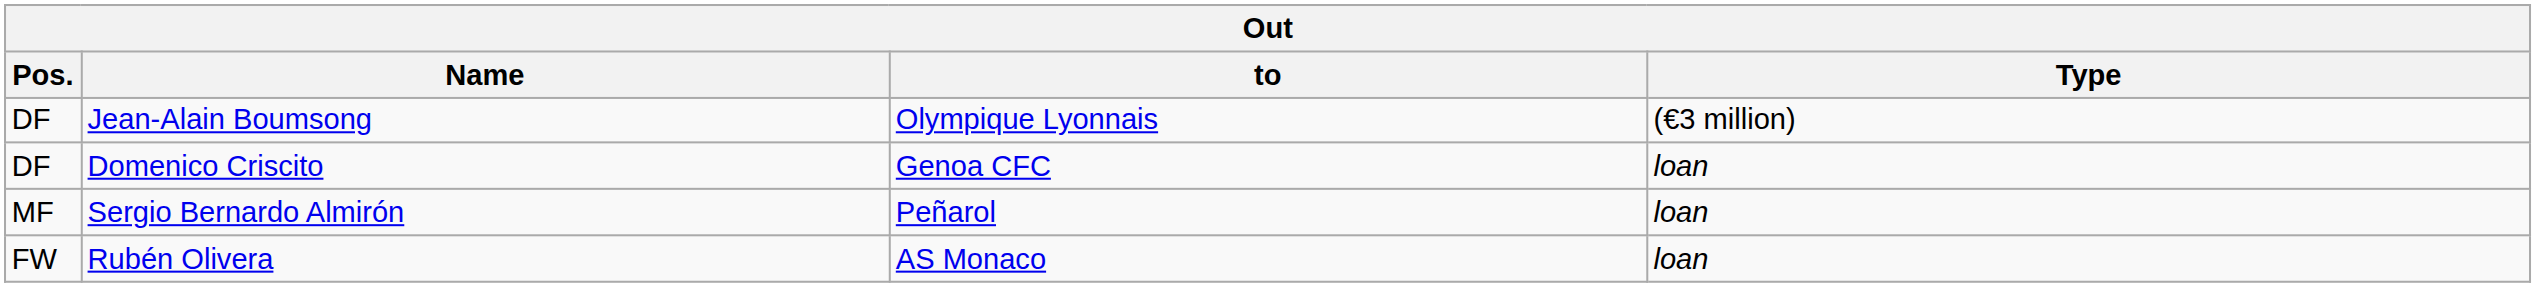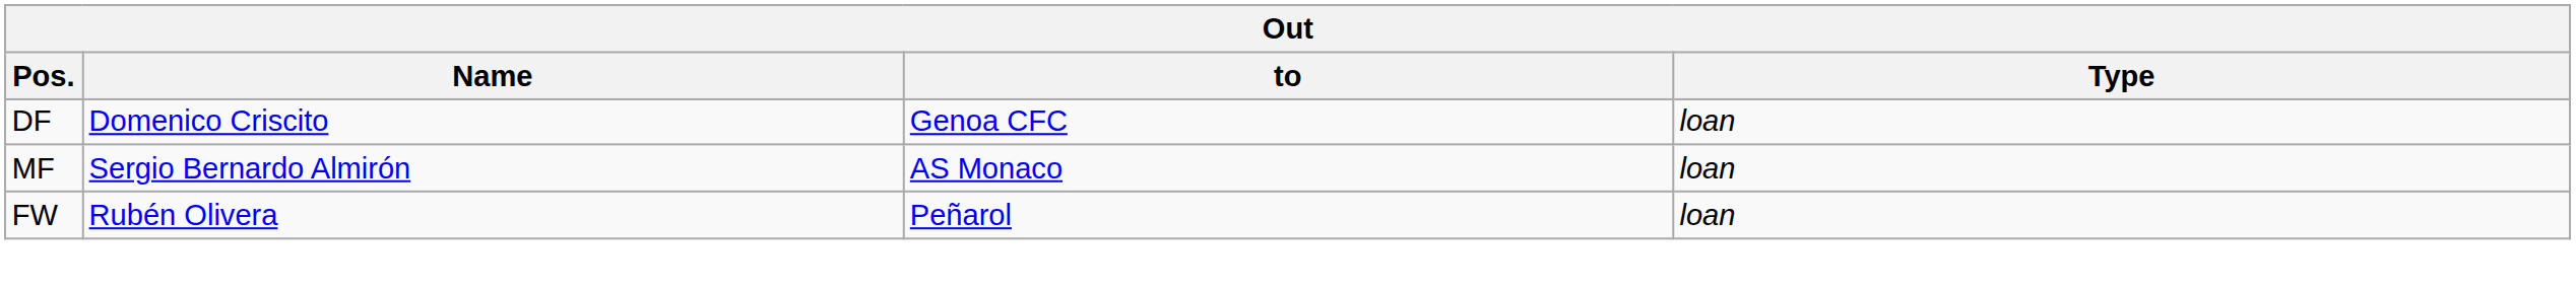- row: DF | Jean-Alain Boumsong | Olympique Lyonnais | (€3 million)
Sergio Bernardo Almirón | to: Peñarol -> AS Monaco
Rubén Olivera | to: AS Monaco -> Peñarol
